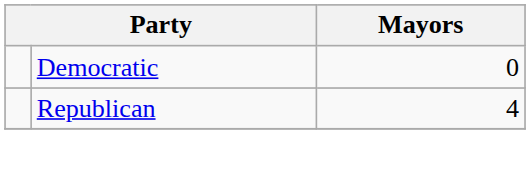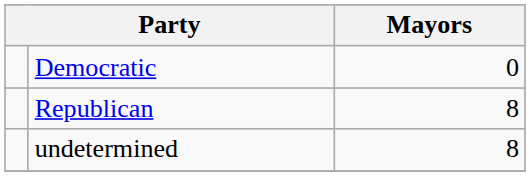Republican | Mayors: 4 -> 8
+ row: undetermined | 8
